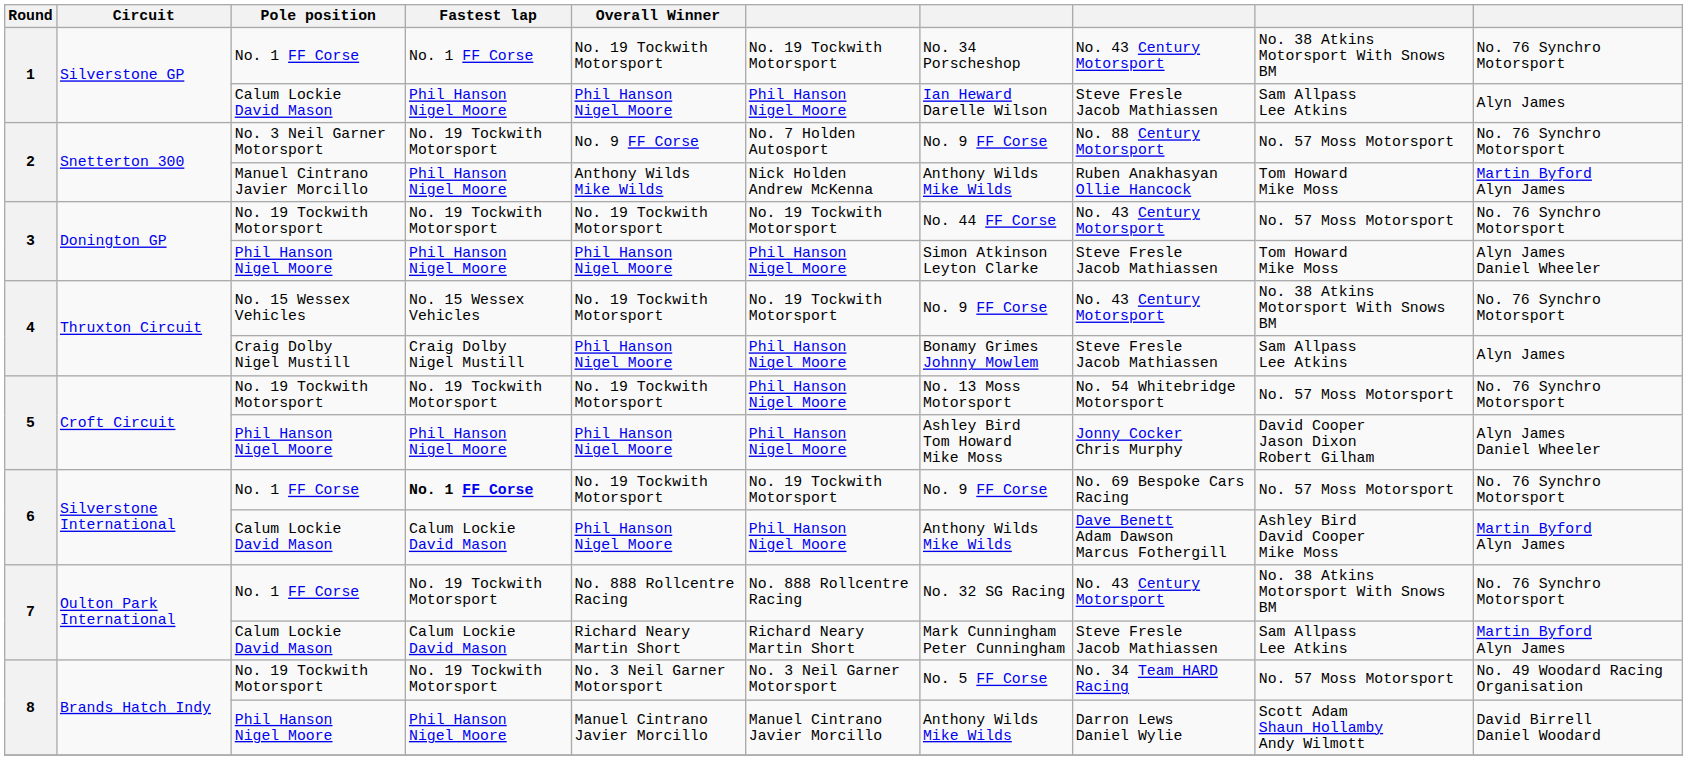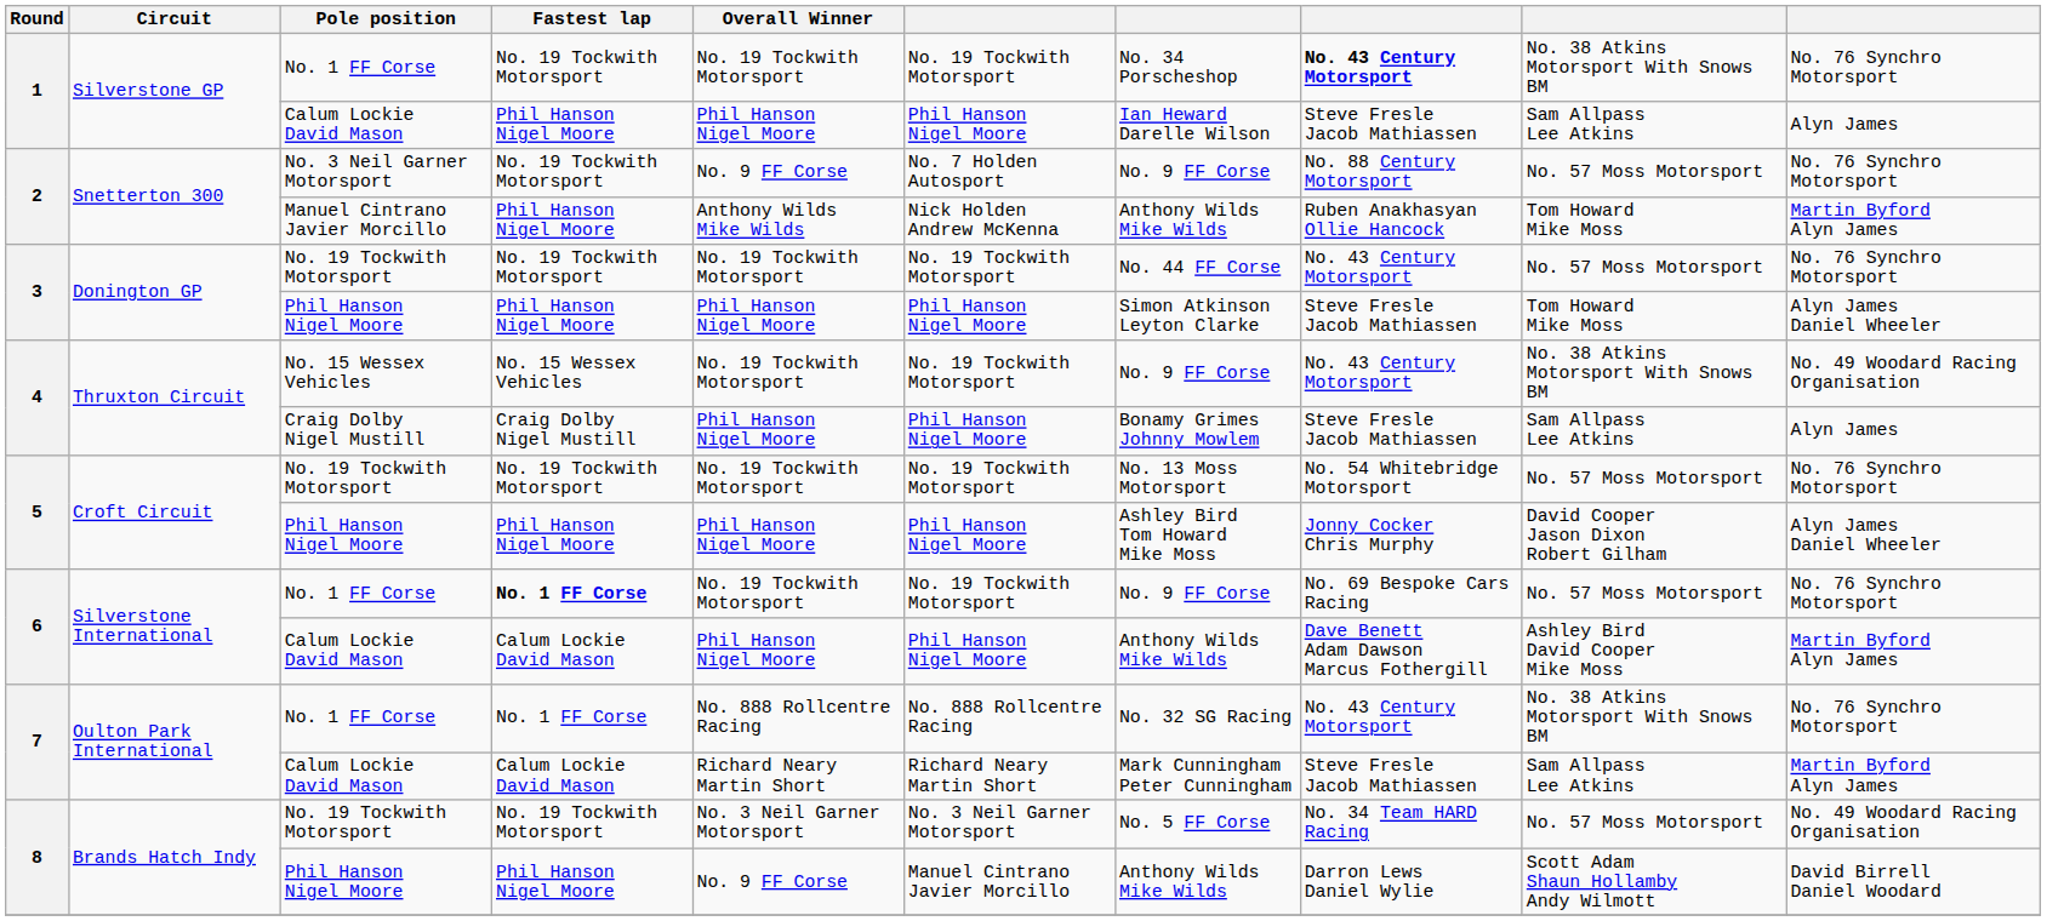1 / No. 1 FF Corse | Fastest lap: No. 1 FF Corse -> No. 19 Tockwith Motorsport
1 / No. 1 FF Corse | column 8: normal -> bold
4 / No. 15 Wessex Vehicles | column 10: No. 76 Synchro Motorsport -> No. 49 Woodard Racing Organisation
5 / No. 19 Tockwith Motorsport | column 6: Phil Hanson Nigel Moore -> No. 19 Tockwith Motorsport
7 / No. 1 FF Corse | Fastest lap: No. 19 Tockwith Motorsport -> No. 1 FF Corse
8 / Phil Hanson Nigel Moore | Overall Winner: Manuel Cintrano Javier Morcillo -> No. 9 FF Corse
